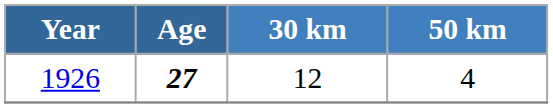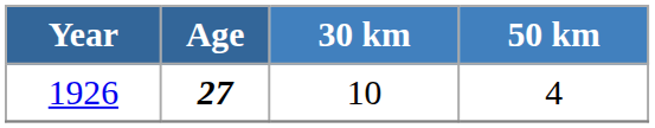1926 | 30 km: 12 -> 10
